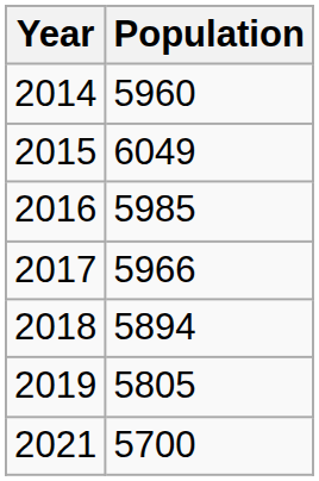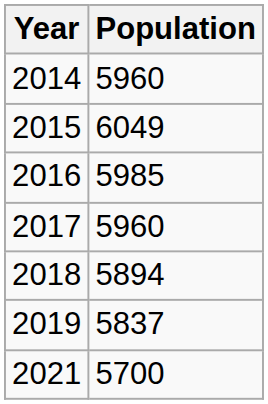2017 | Population: 5966 -> 5960
2019 | Population: 5805 -> 5837
